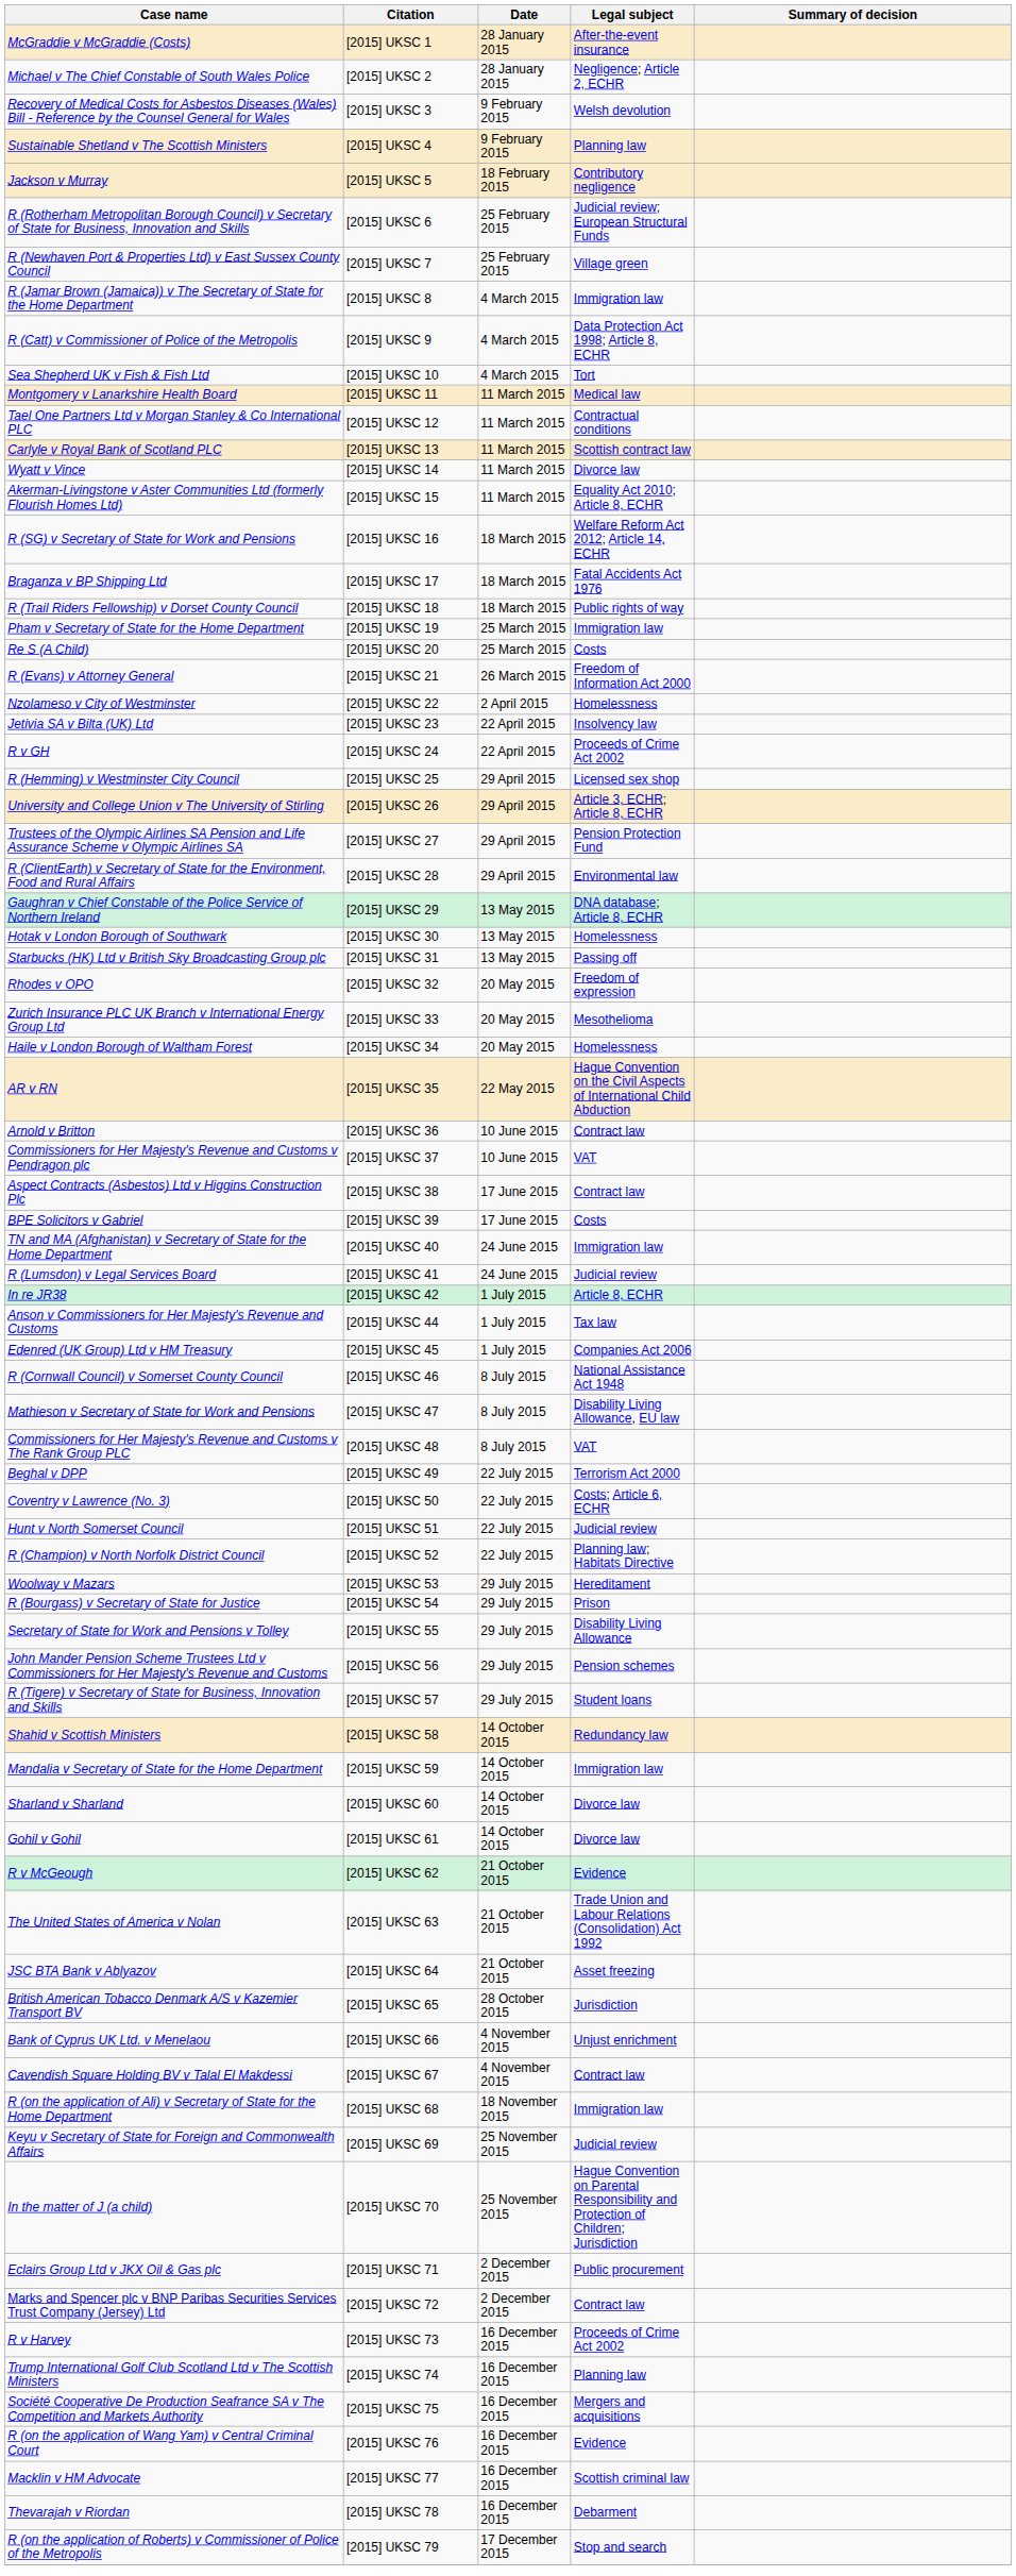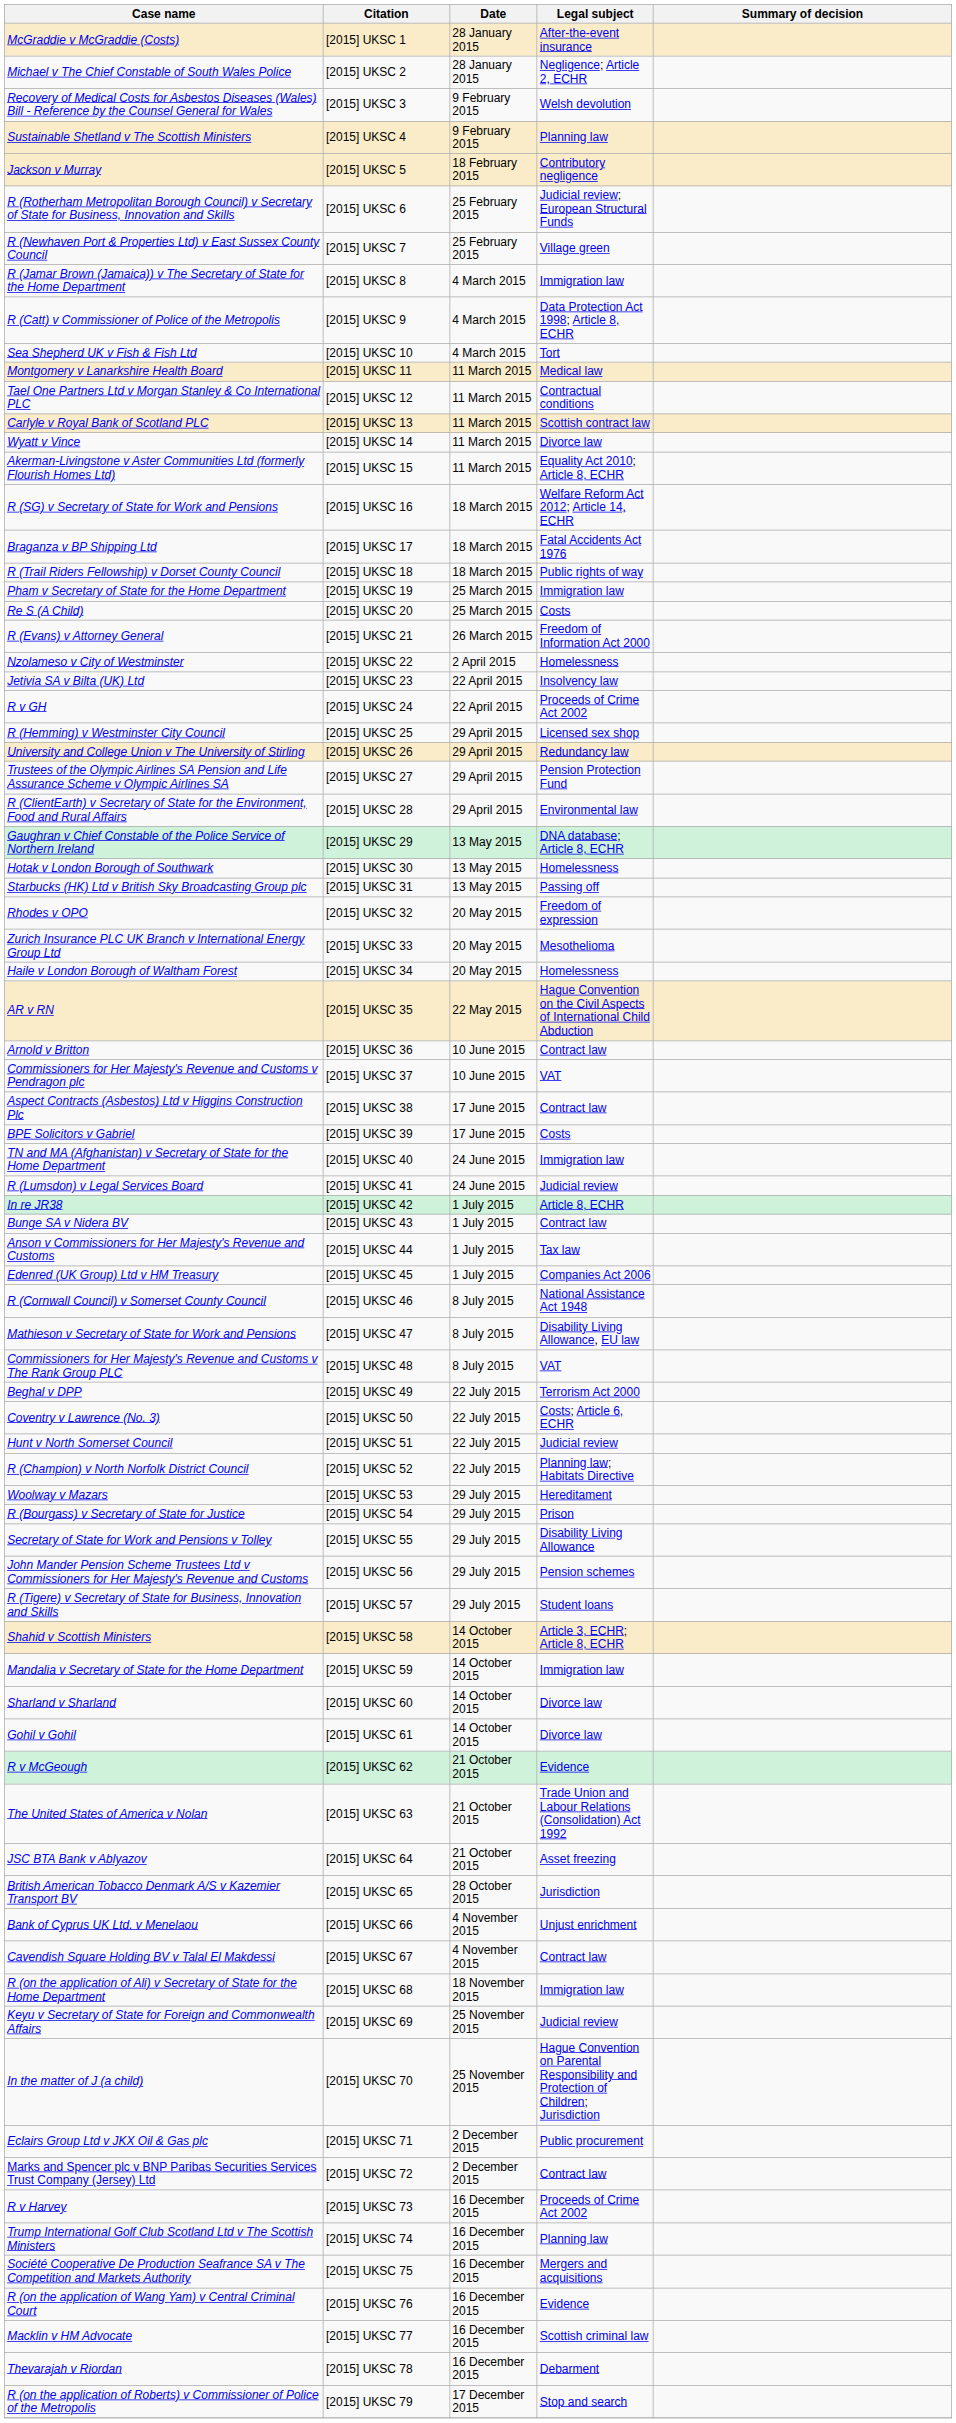University and College Union v The University of Stirling | Legal subject: Article 3, ECHR; Article 8, ECHR -> Redundancy law
+ row: Bunge SA v Nidera BV | [2015] UKSC 43 | 1 July 2015 | Contract law
Shahid v Scottish Ministers | Legal subject: Redundancy law -> Article 3, ECHR; Article 8, ECHR
